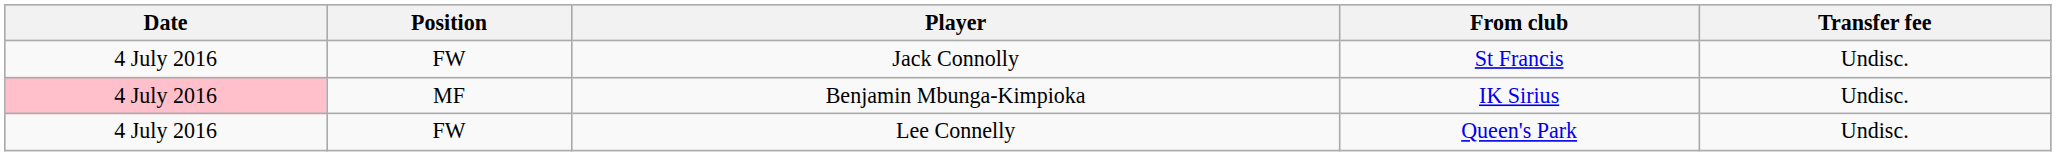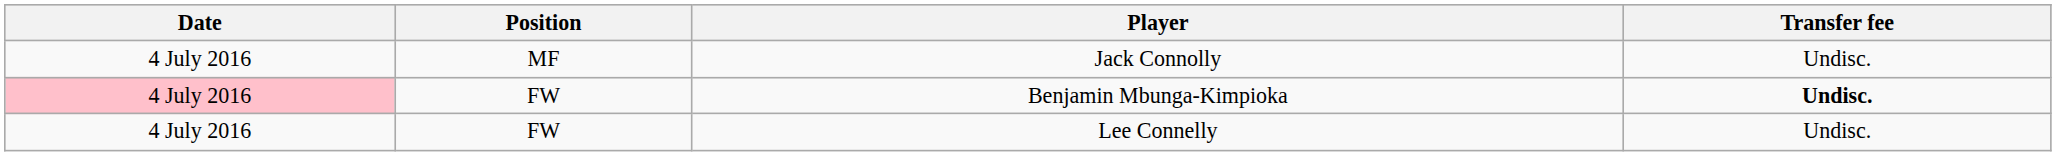- column: From club | St Francis | IK Sirius | Queen's Park
Jack Connolly | Position: FW -> MF
Benjamin Mbunga-Kimpioka | Position: MF -> FW
Benjamin Mbunga-Kimpioka | Transfer fee: normal -> bold
